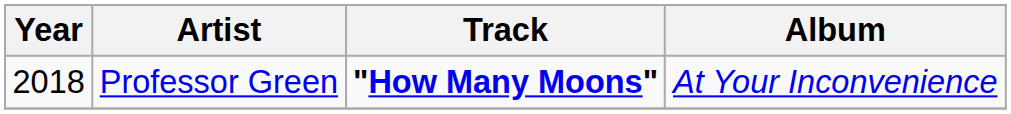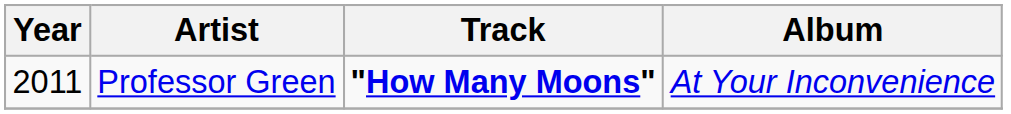Professor Green | Year: 2018 -> 2011
